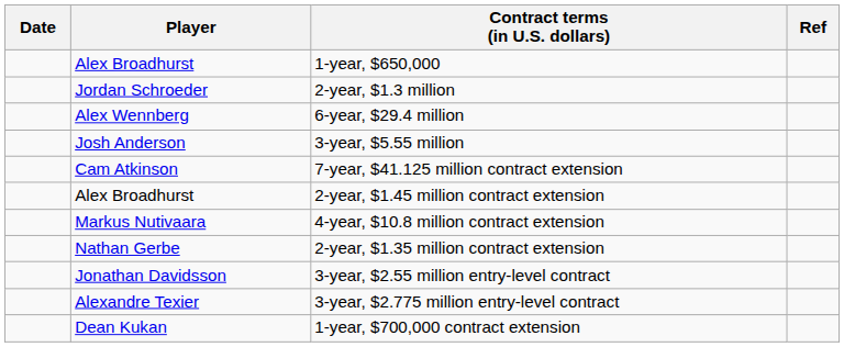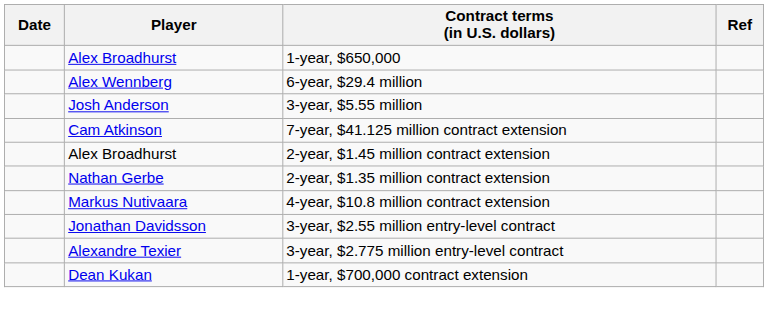- row: Jordan Schroeder | 2-year, $1.3 million
rows swapped: 2-year, $1.35 million contract extension <-> 4-year, $10.8 million contract extension
